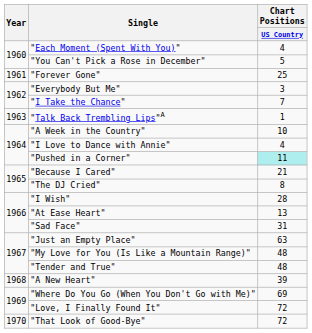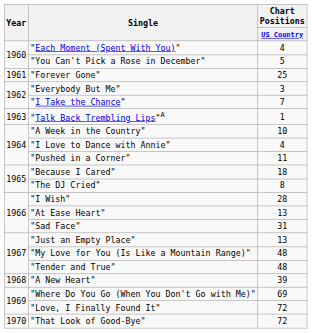"Pushed in a Corner" | Chart Positions / US Country: paleturquoise background -> no background
"Because I Cared" | Chart Positions / US Country: 21 -> 18
"Just an Empty Place" | Chart Positions / US Country: 63 -> 13
